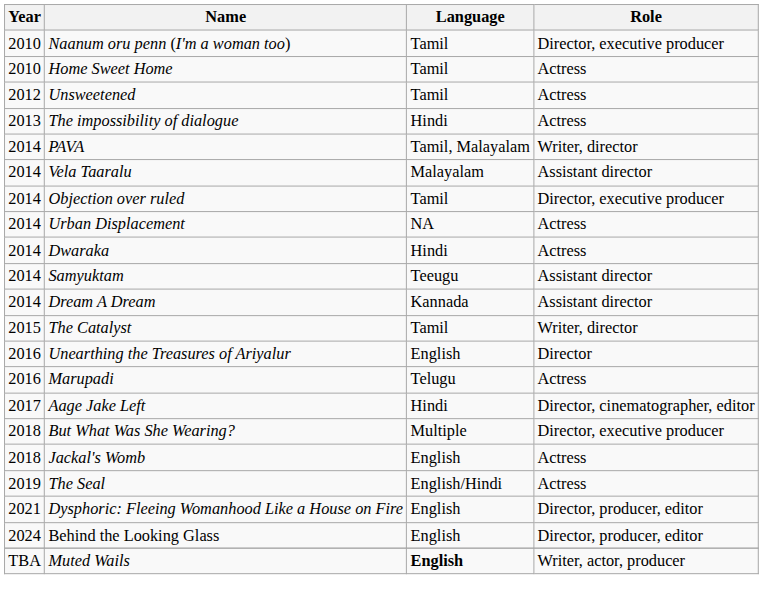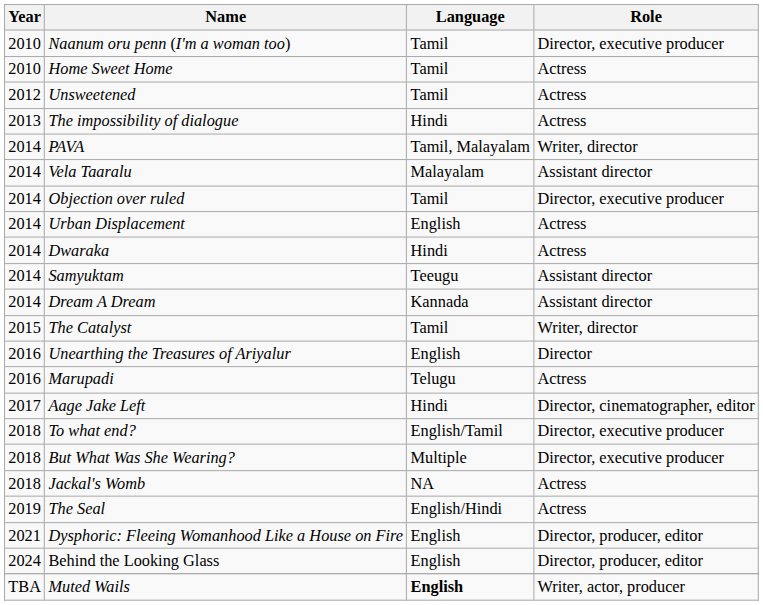Urban Displacement | Language: NA -> English
+ row: 2018 | To what end? | English/Tamil | Director, executive producer
Jackal's Womb | Language: English -> NA
